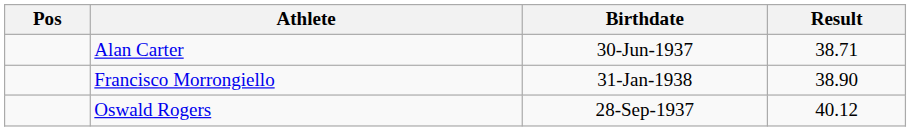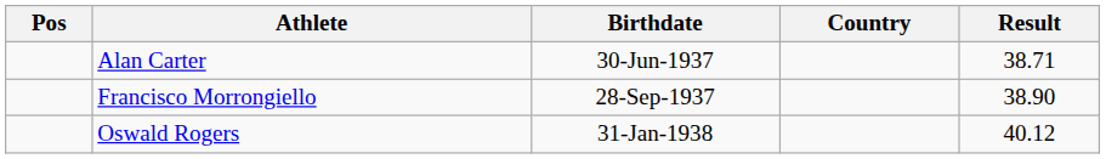+ column: Country
Francisco Morrongiello | Birthdate: 31-Jan-1938 -> 28-Sep-1937
Oswald Rogers | Birthdate: 28-Sep-1937 -> 31-Jan-1938
